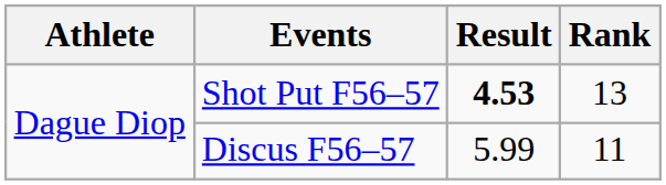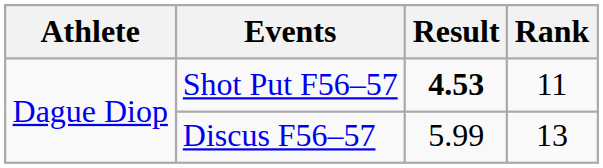Shot Put F56–57 | Rank: 13 -> 11
Discus F56–57 | Rank: 11 -> 13
